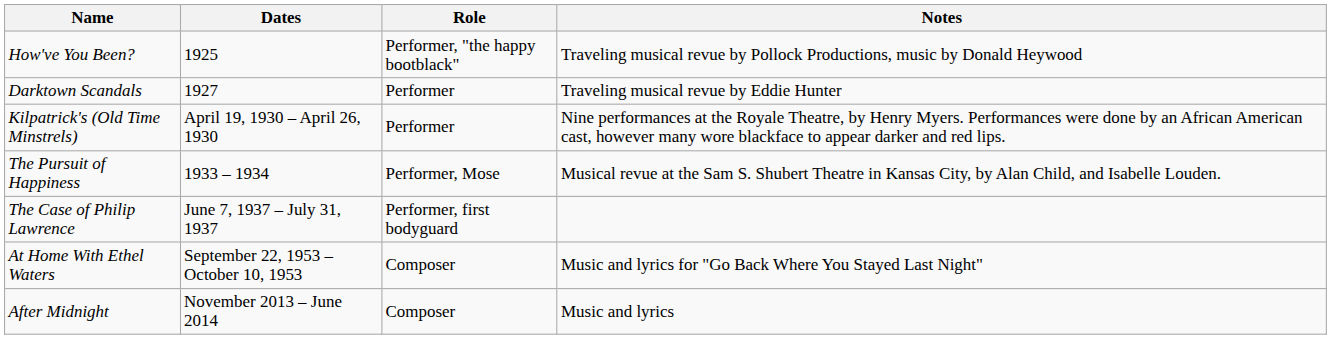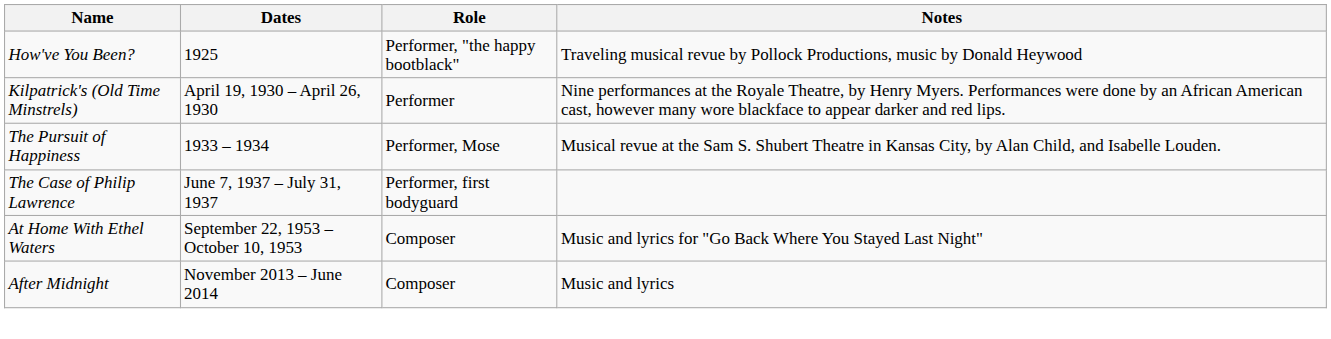- row: Darktown Scandals | 1927 | Performer | Traveling musical revue by Eddie Hunter
